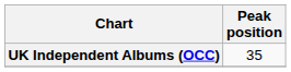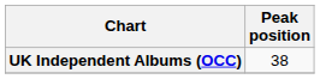UK Independent Albums (OCC) | Peak position: 35 -> 38
